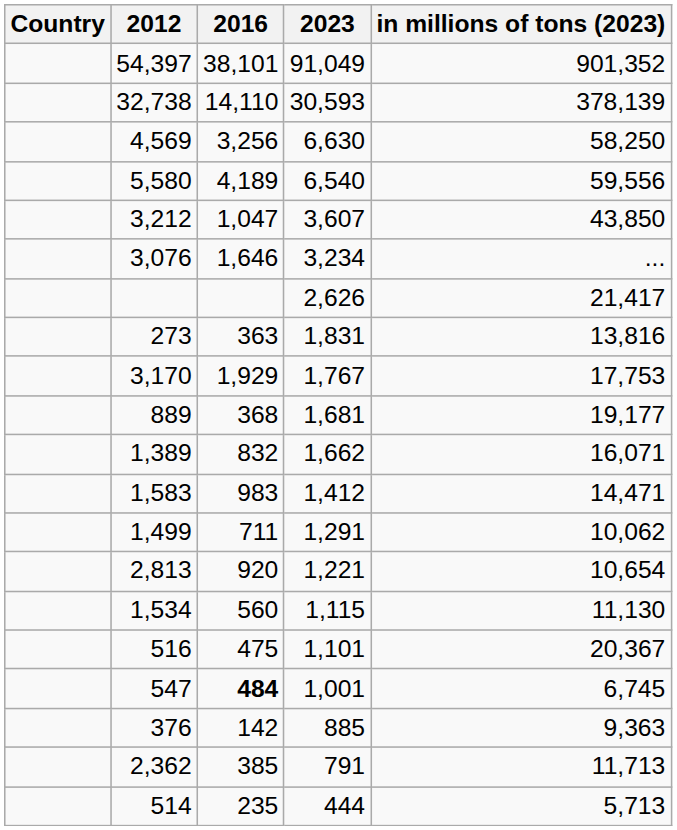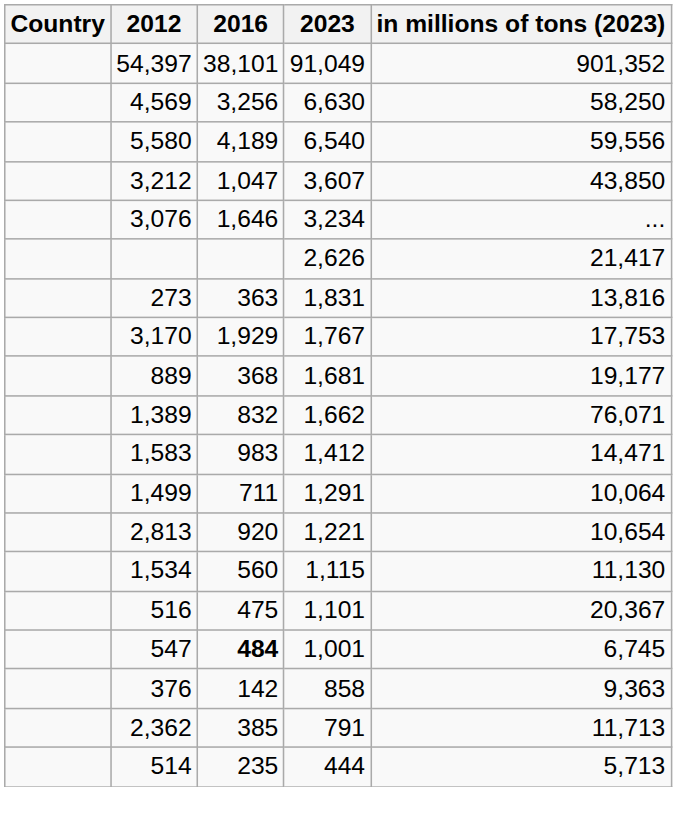- row: 32,738 | 14,110 | 30,593 | 378,139
1,389 | in millions of tons (2023): 16,071 -> 76,071
1,499 | in millions of tons (2023): 10,062 -> 10,064
376 | 2023: 885 -> 858
